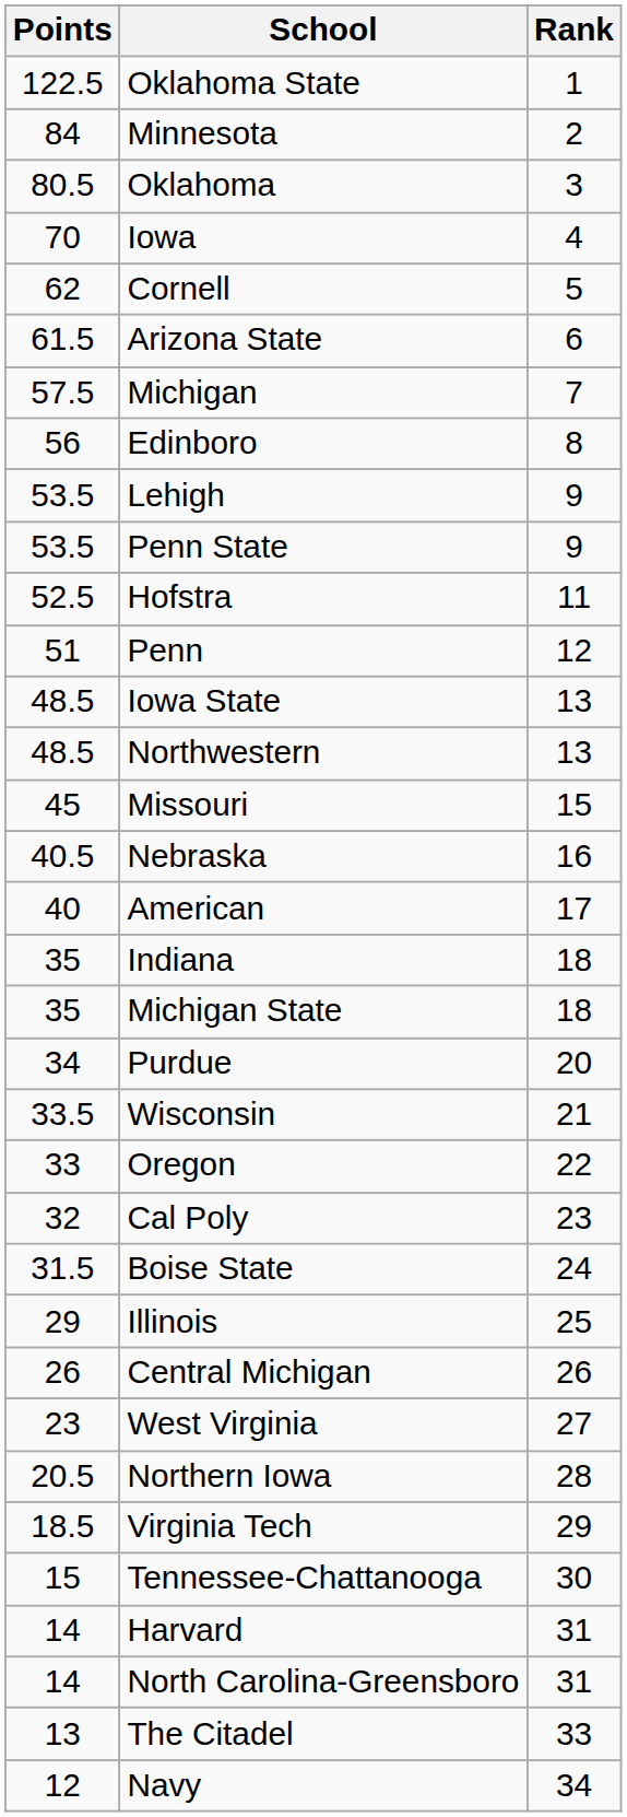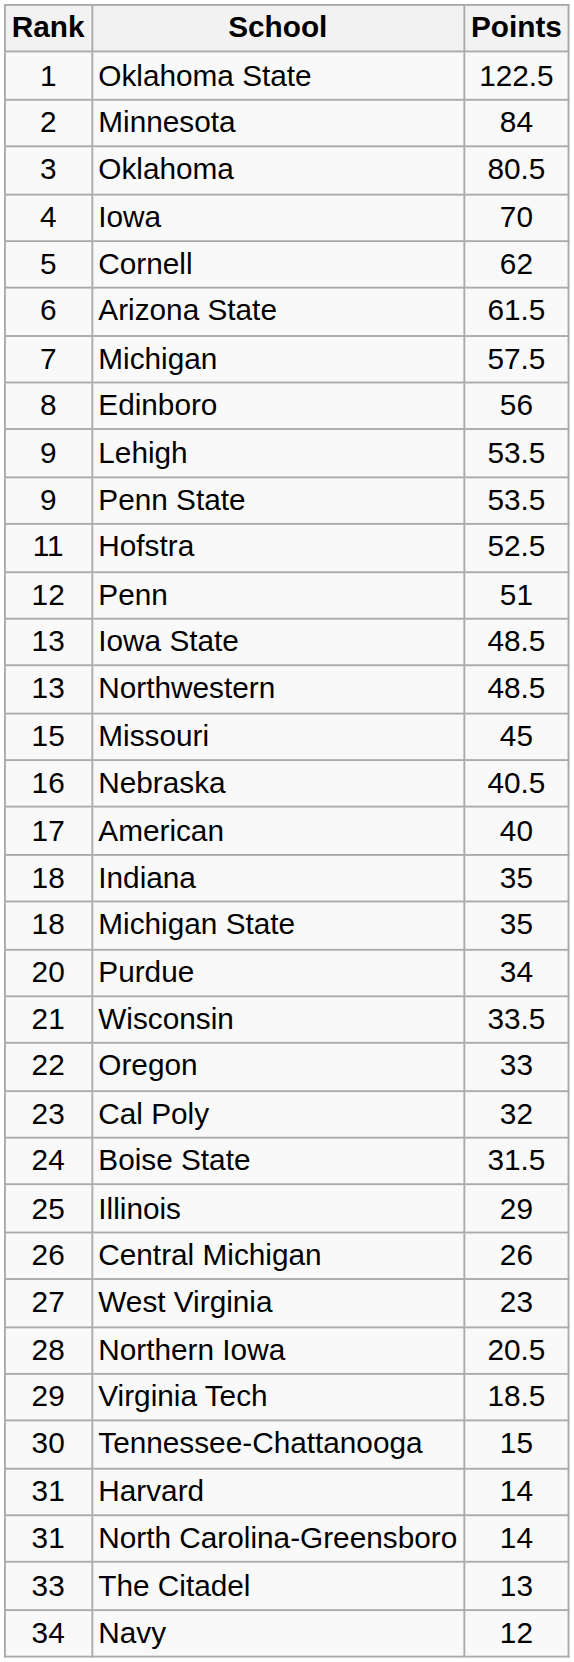columns swapped: Rank <-> Points
